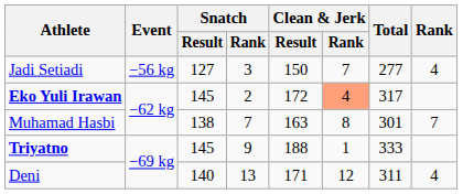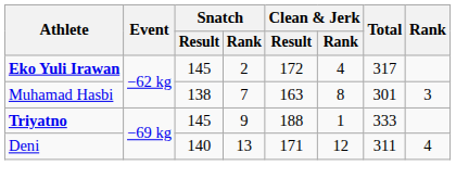- row: Jadi Setiadi | −56 kg | 127 | 3 | 150 | 7 | 277 | 4
Eko Yuli Irawan | Clean & Jerk / Rank: lightsalmon background -> no background
Muhamad Hasbi | Rank: 7 -> 3
